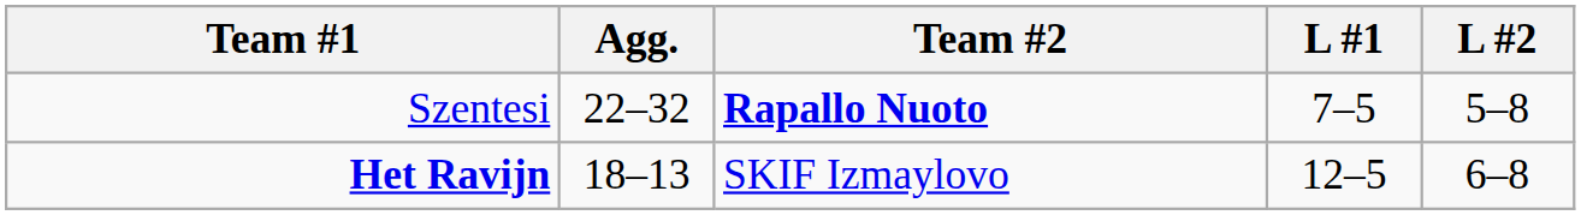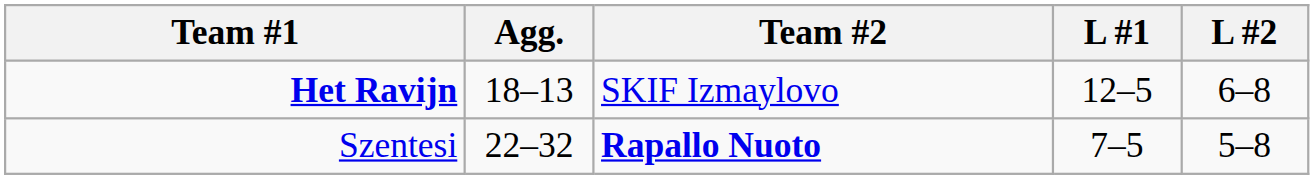rows swapped: Het Ravijn <-> Szentesi
